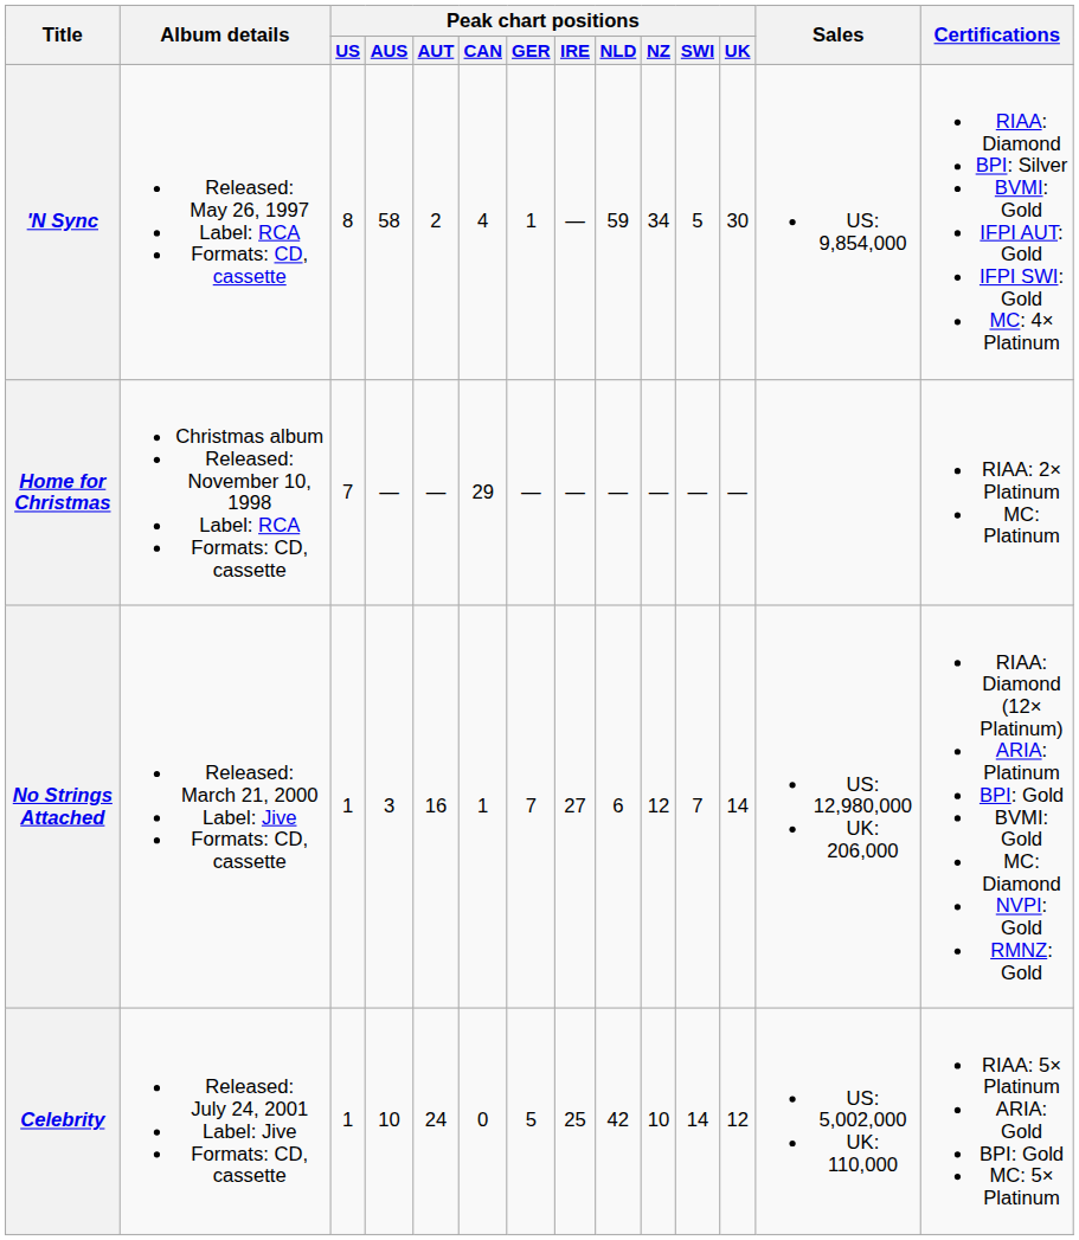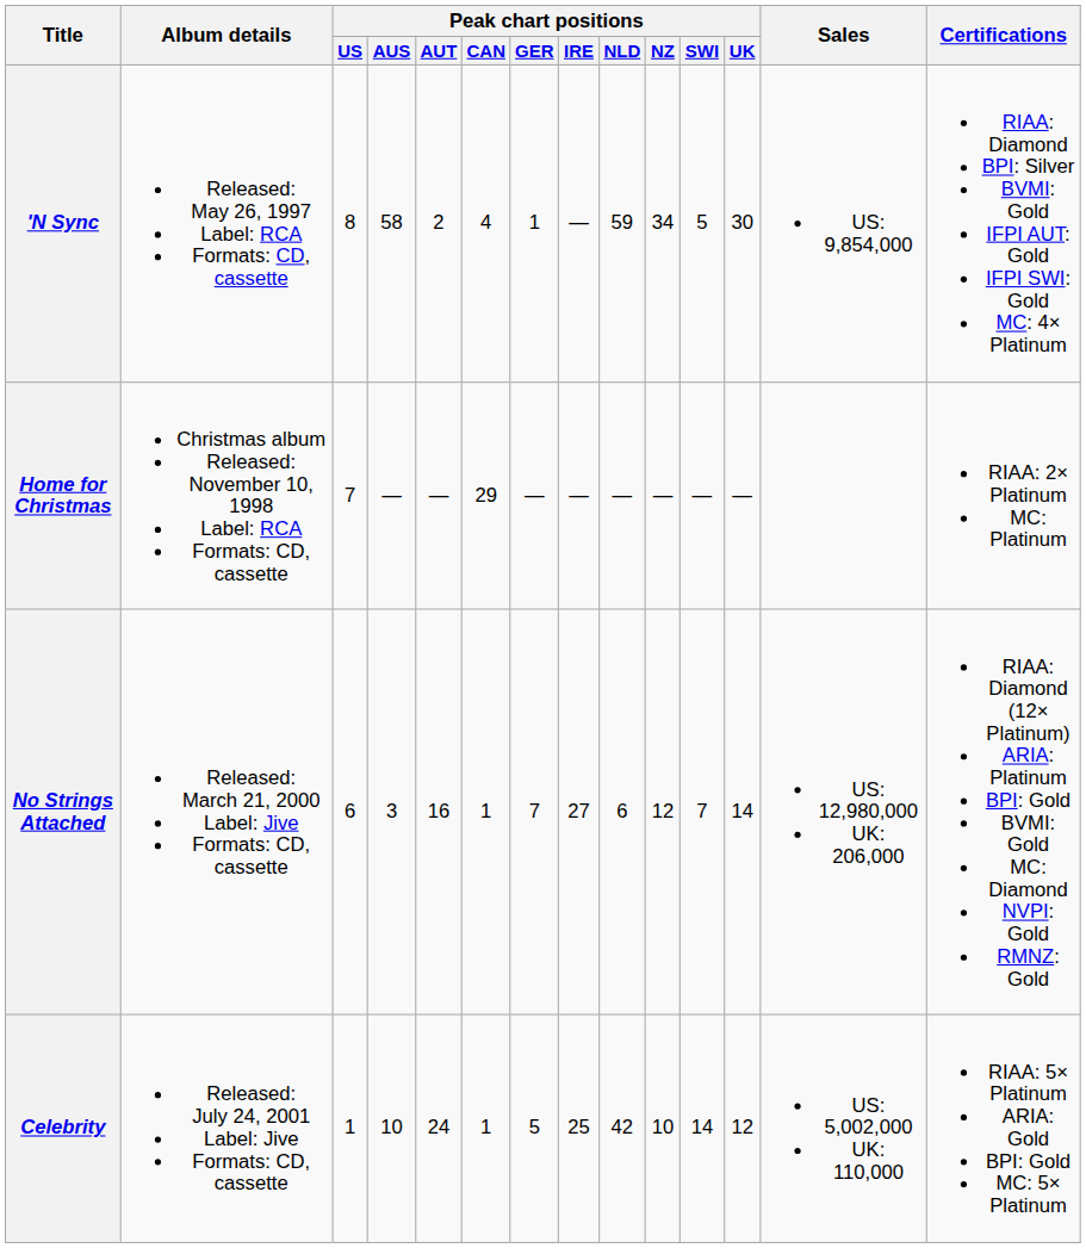No Strings Attached | Peak chart positions / US: 1 -> 6
Celebrity | Peak chart positions / CAN: 0 -> 1
